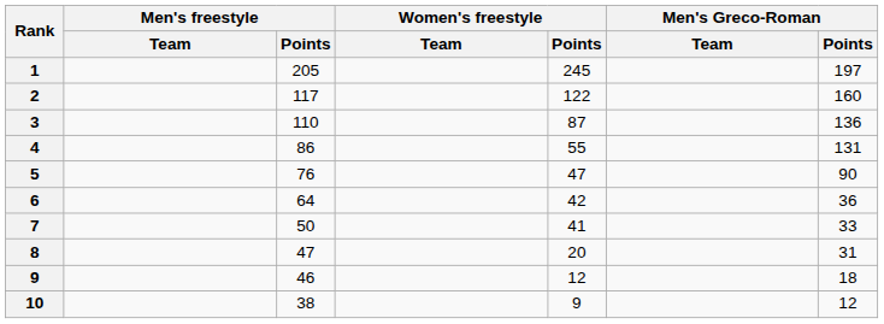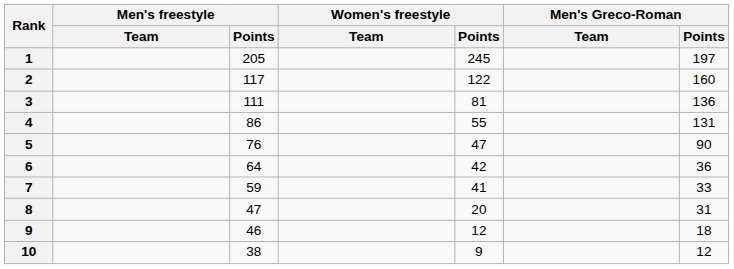3 | Men's freestyle / Points: 110 -> 111
3 | Women's freestyle / Points: 87 -> 81
7 | Men's freestyle / Points: 50 -> 59
